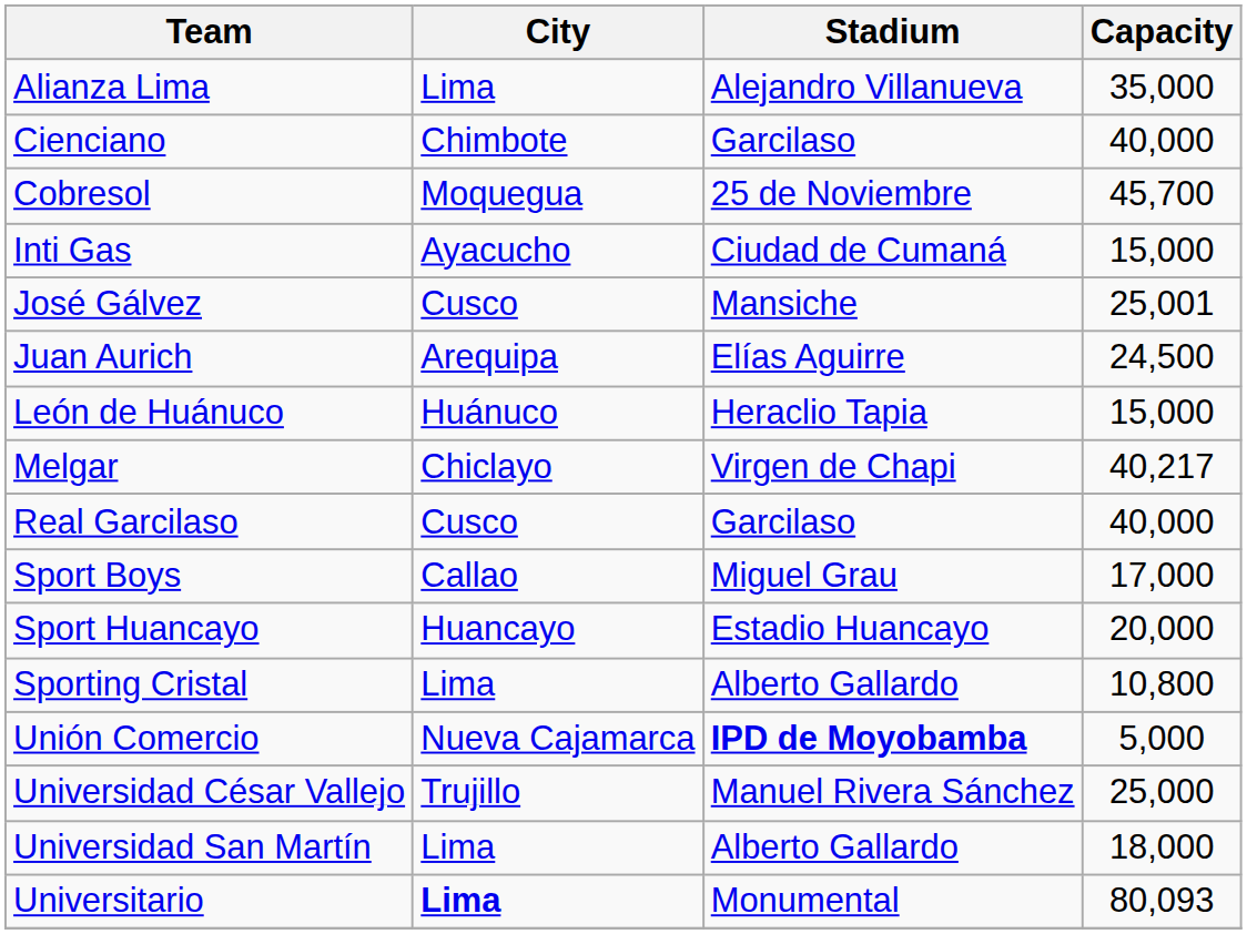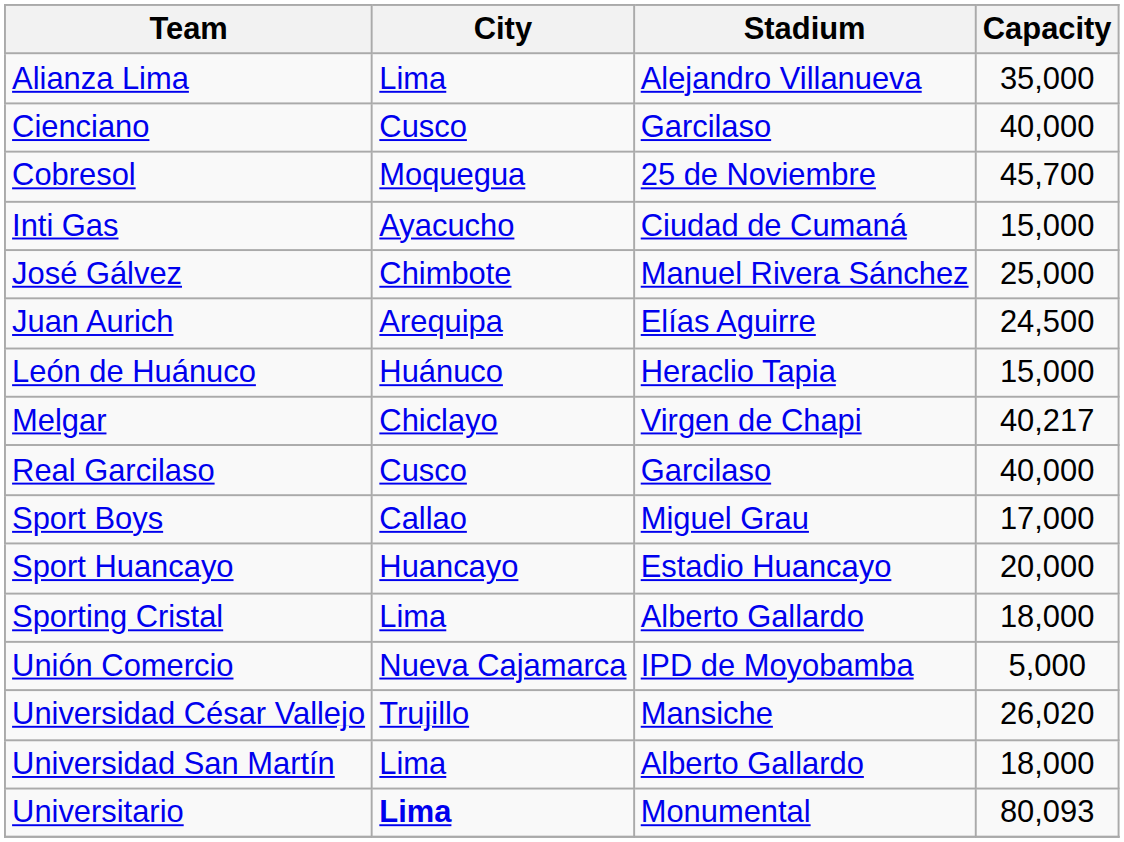Cienciano | City: Chimbote -> Cusco
José Gálvez | City: Cusco -> Chimbote
José Gálvez | Stadium: Mansiche -> Manuel Rivera Sánchez
José Gálvez | Capacity: 25,001 -> 25,000
Sporting Cristal | Capacity: 10,800 -> 18,000
Unión Comercio | Stadium: bold -> normal
Universidad César Vallejo | Stadium: Manuel Rivera Sánchez -> Mansiche
Universidad César Vallejo | Capacity: 25,000 -> 26,020
